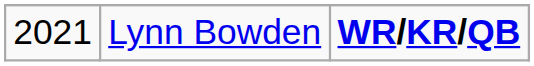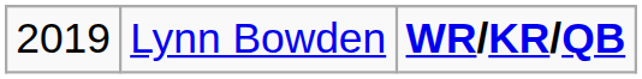Lynn Bowden | column 1: 2021 -> 2019
